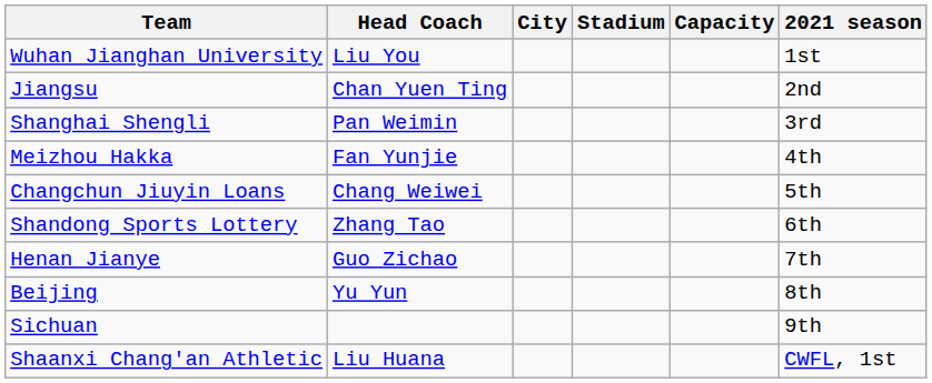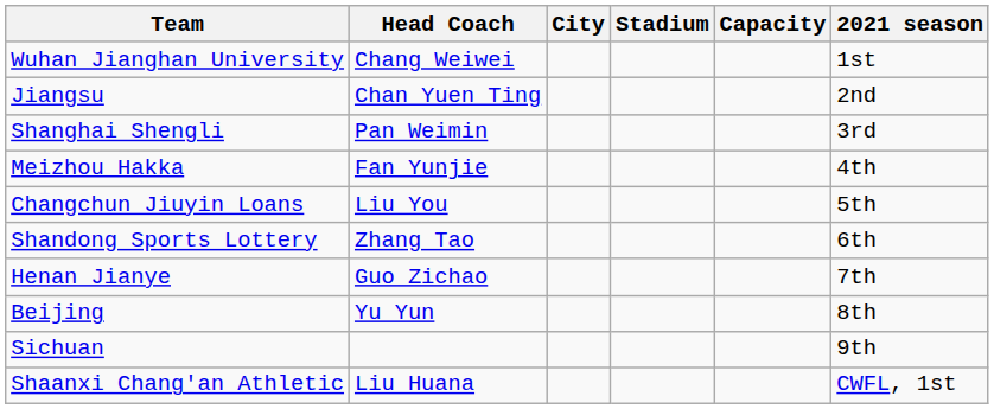Wuhan Jianghan University | Head Coach: Liu You -> Chang Weiwei
Changchun Jiuyin Loans | Head Coach: Chang Weiwei -> Liu You
